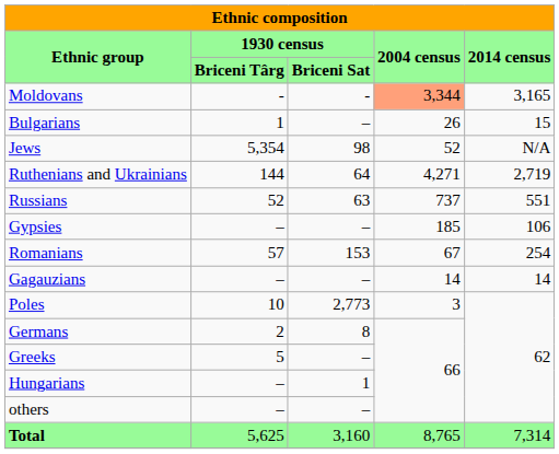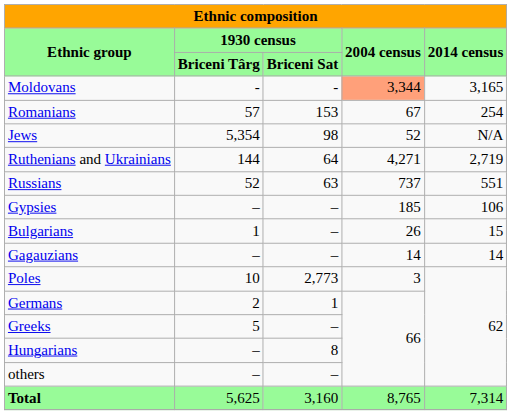rows swapped: Romanians <-> Bulgarians
Germans | column 3: 8 -> 1
Hungarians | column 3: 1 -> 8
